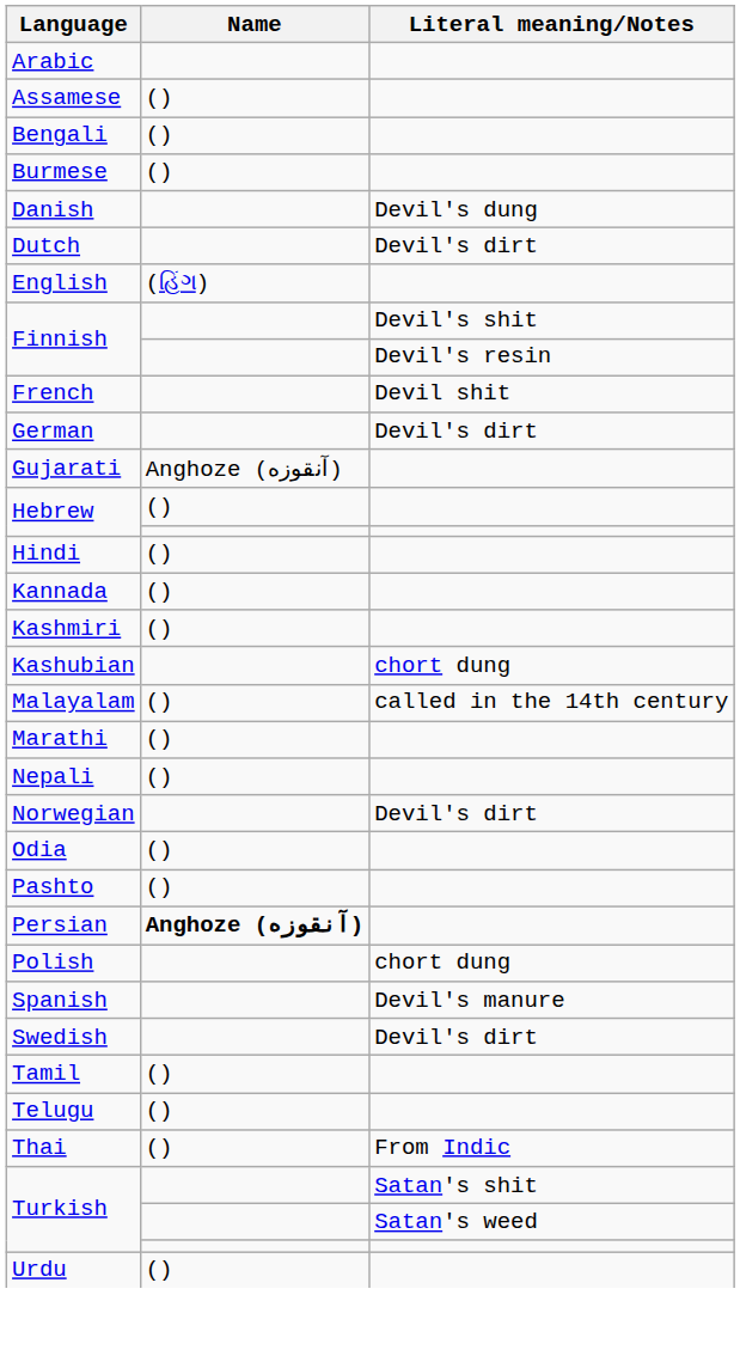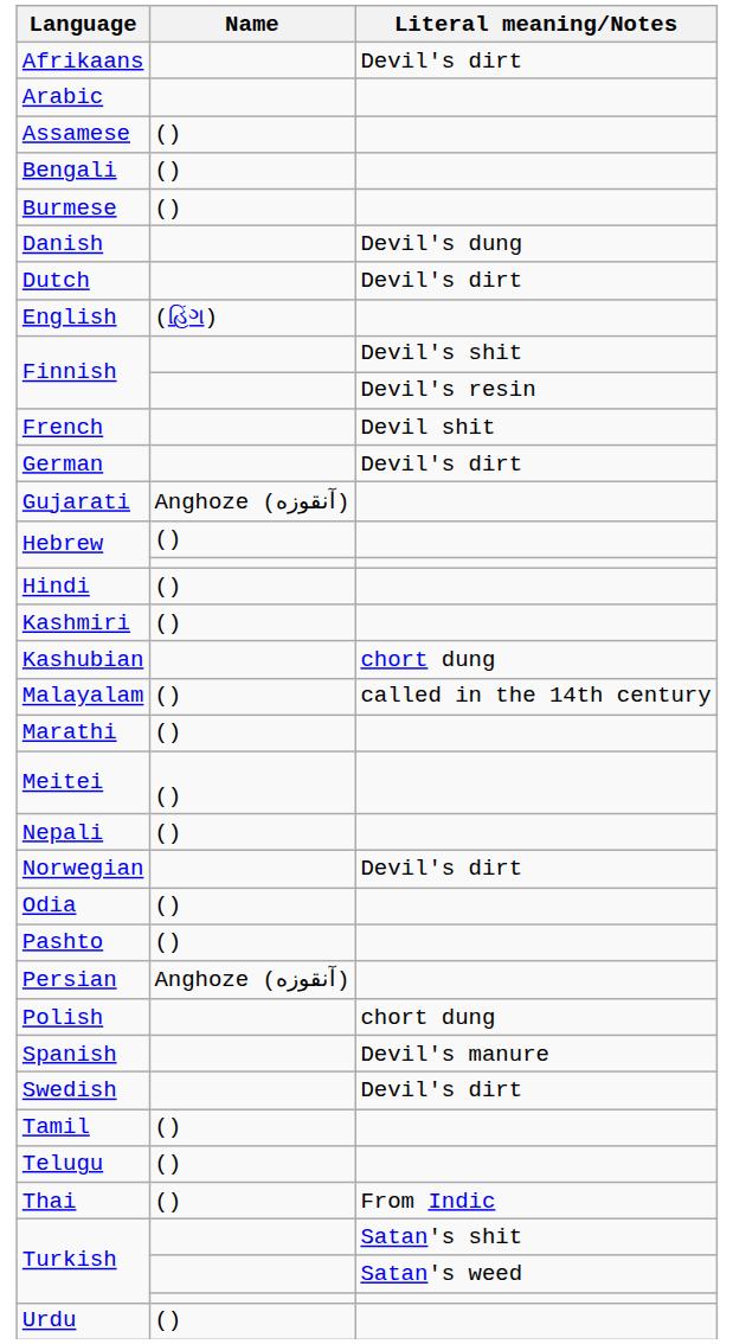+ row: Afrikaans | Devil's dirt
- row: Kannada | ()
+ row: Meitei | ()
Persian | Name: bold -> normal
